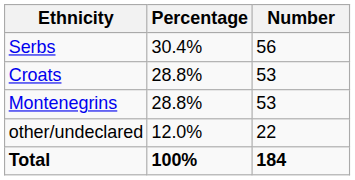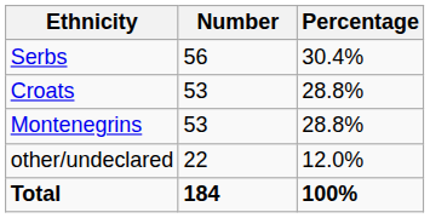columns swapped: Number <-> Percentage
